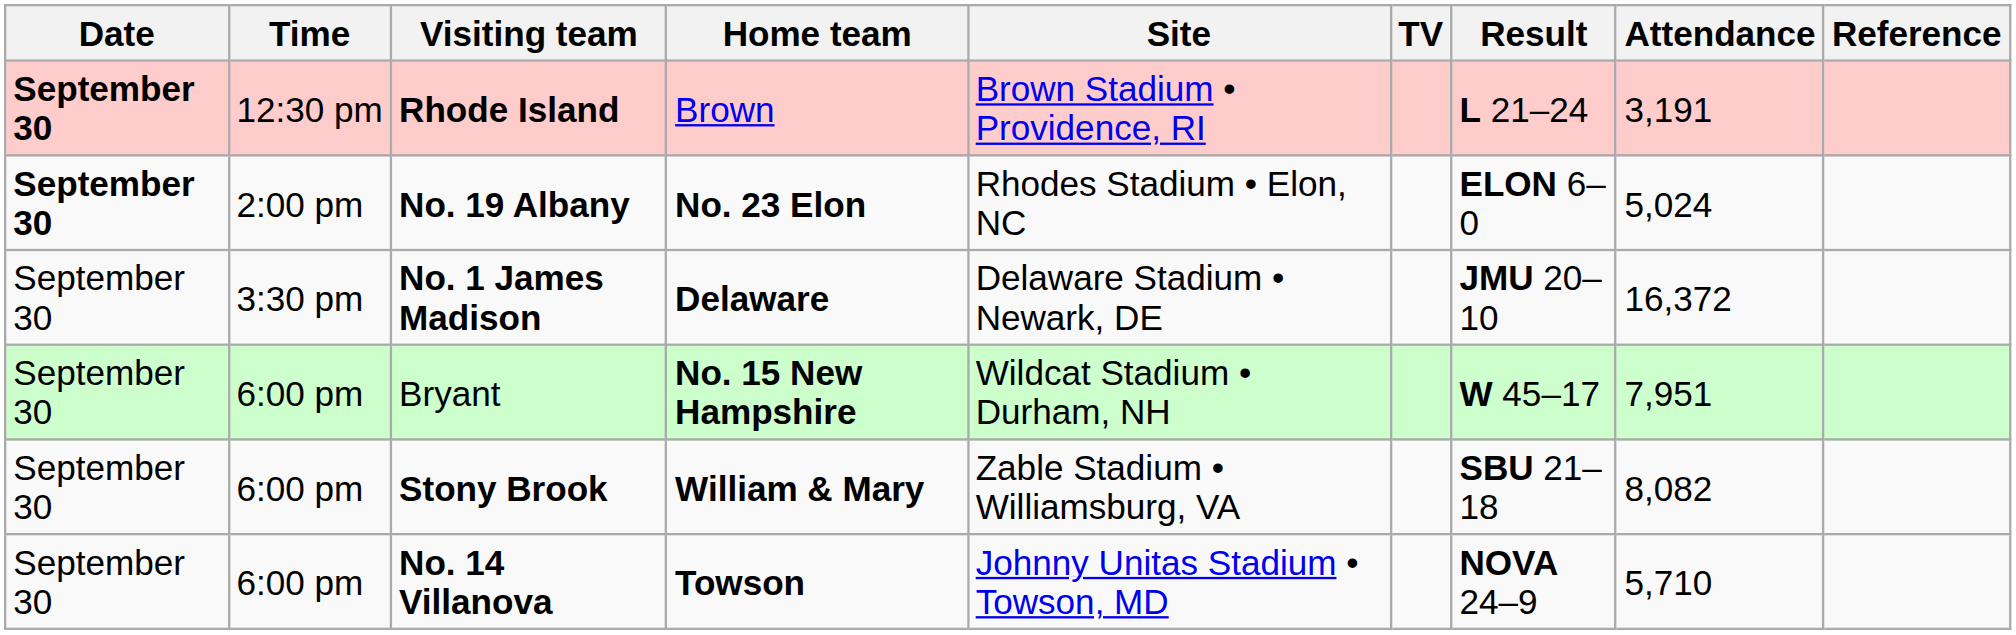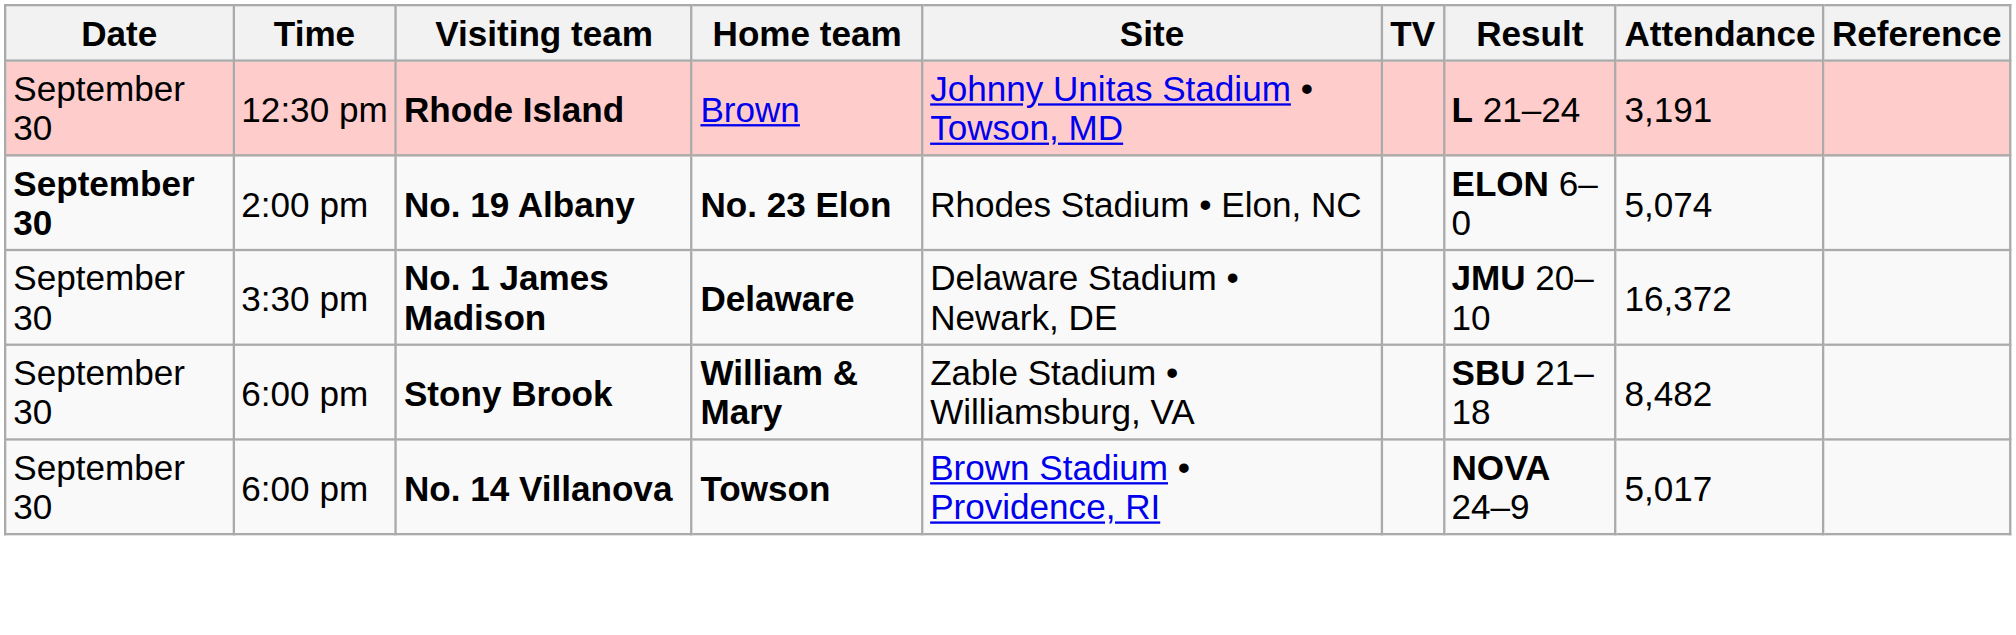Rhode Island | Date: bold -> normal
Rhode Island | Site: Brown Stadium • Providence, RI -> Johnny Unitas Stadium • Towson, MD
No. 19 Albany | Attendance: 5,024 -> 5,074
- row: September 30 | 6:00 pm | Bryant | No. 15 New Hampshire | Wildcat Stadium • Durham, NH | W 45–17 | 7,951
Stony Brook | Attendance: 8,082 -> 8,482
No. 14 Villanova | Site: Johnny Unitas Stadium • Towson, MD -> Brown Stadium • Providence, RI
No. 14 Villanova | Attendance: 5,710 -> 5,017
